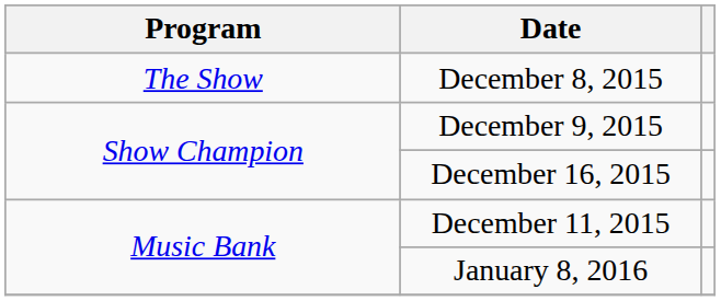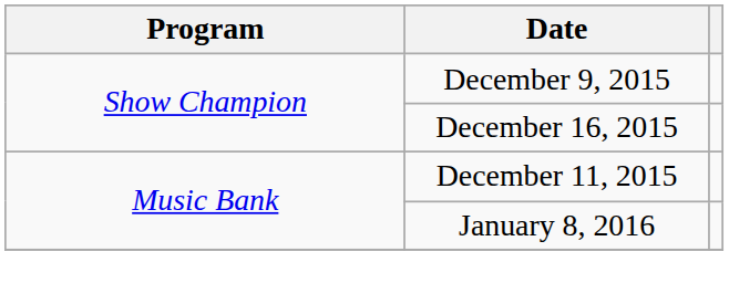- row: The Show | December 8, 2015
